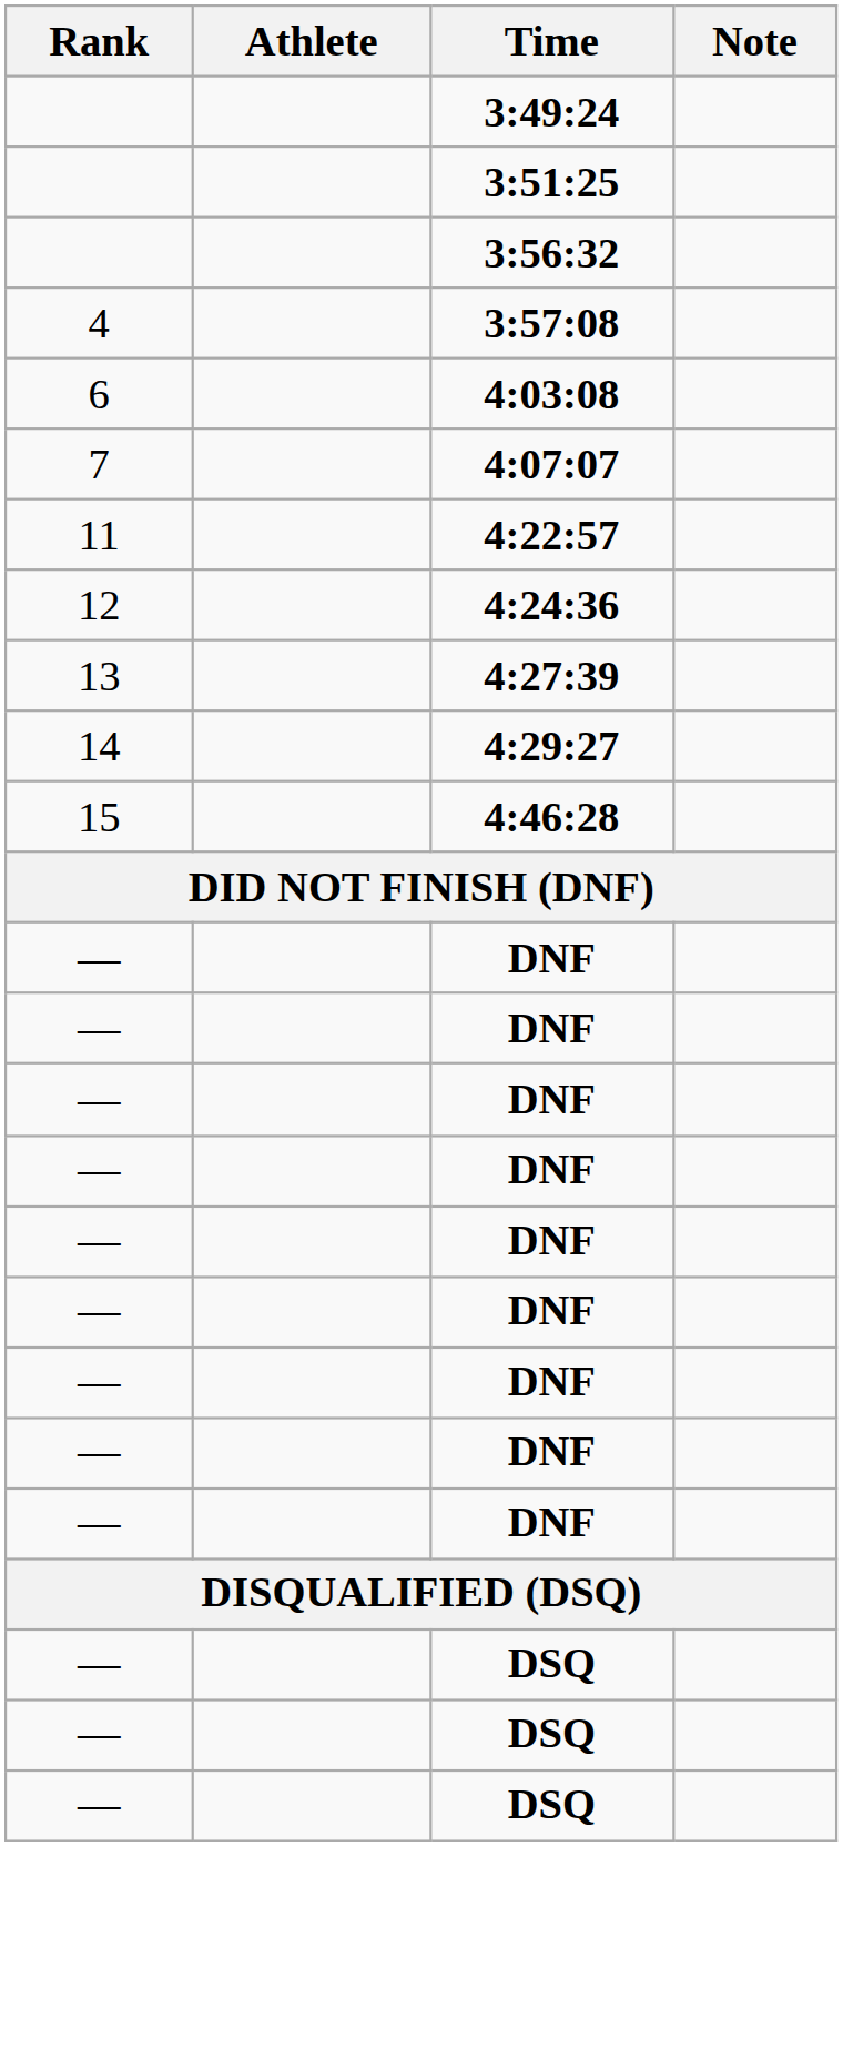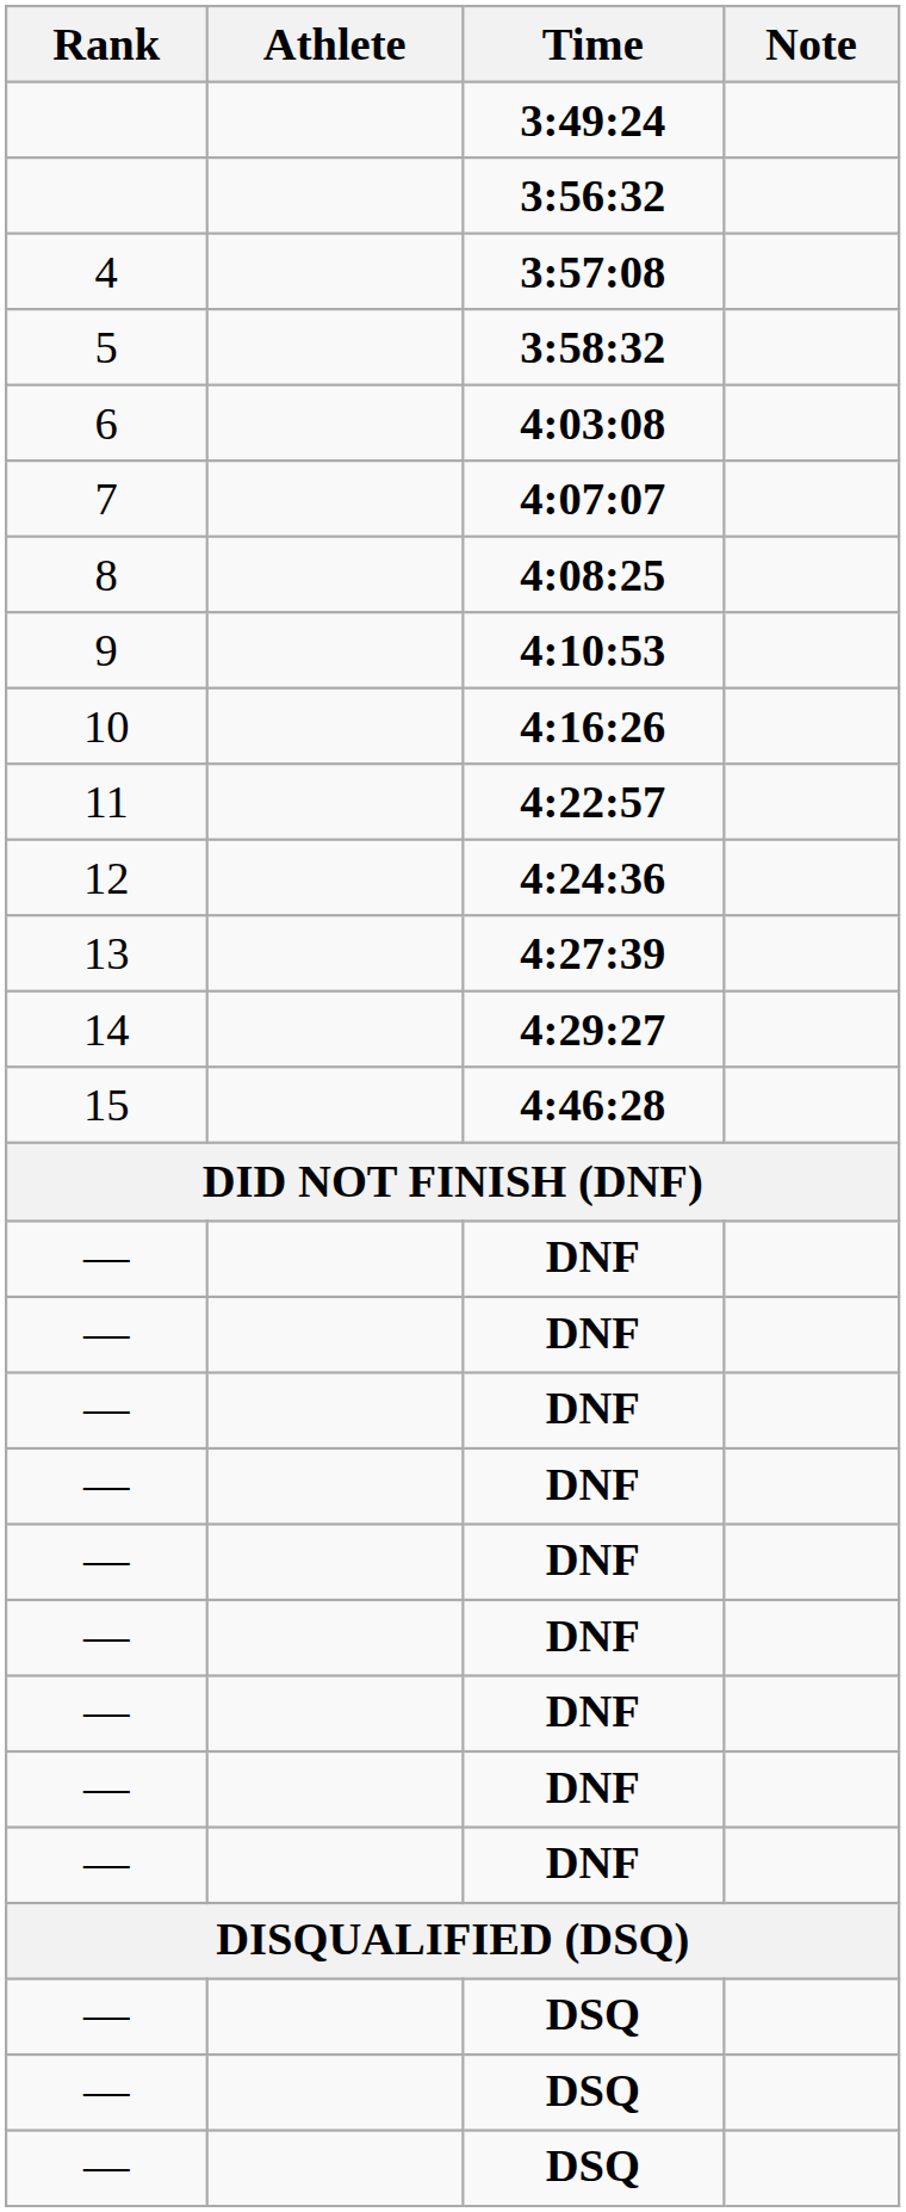- row: 3:51:25
+ row: 5 | 3:58:32
+ row: 8 | 4:08:25
+ row: 9 | 4:10:53
+ row: 10 | 4:16:26
